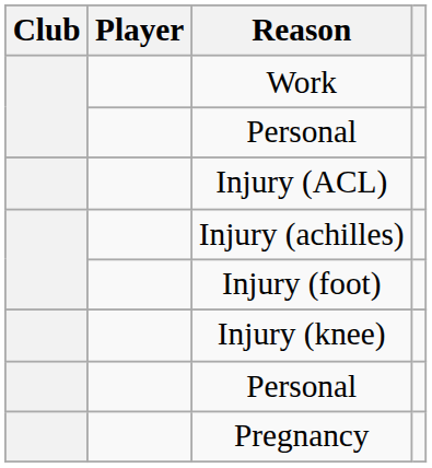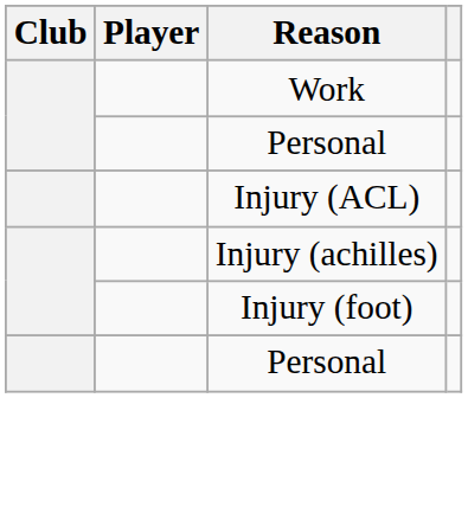- row: Injury (knee)
- row: Pregnancy
